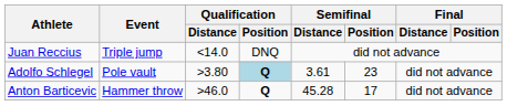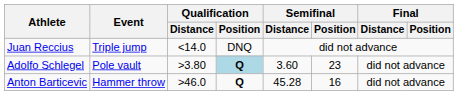Adolfo Schlegel | Semifinal / Distance: 3.61 -> 3.60
Anton Barticevic | Semifinal / Position: 17 -> 16
